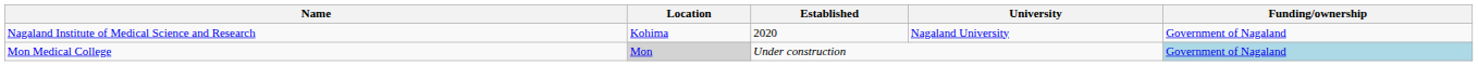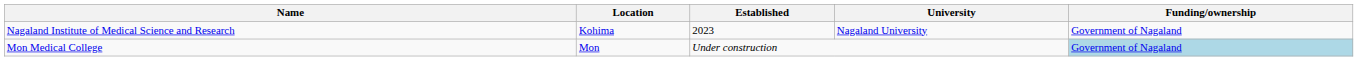Nagaland Institute of Medical Science and Research | Established: 2020 -> 2023
Mon Medical College | Location: lightgrey background -> no background
